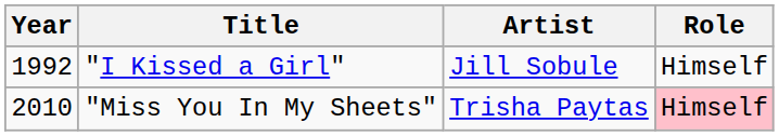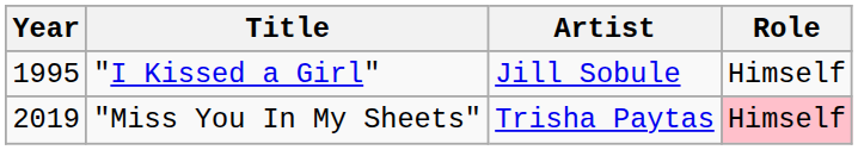"I Kissed a Girl" | Year: 1992 -> 1995
"Miss You In My Sheets" | Year: 2010 -> 2019
